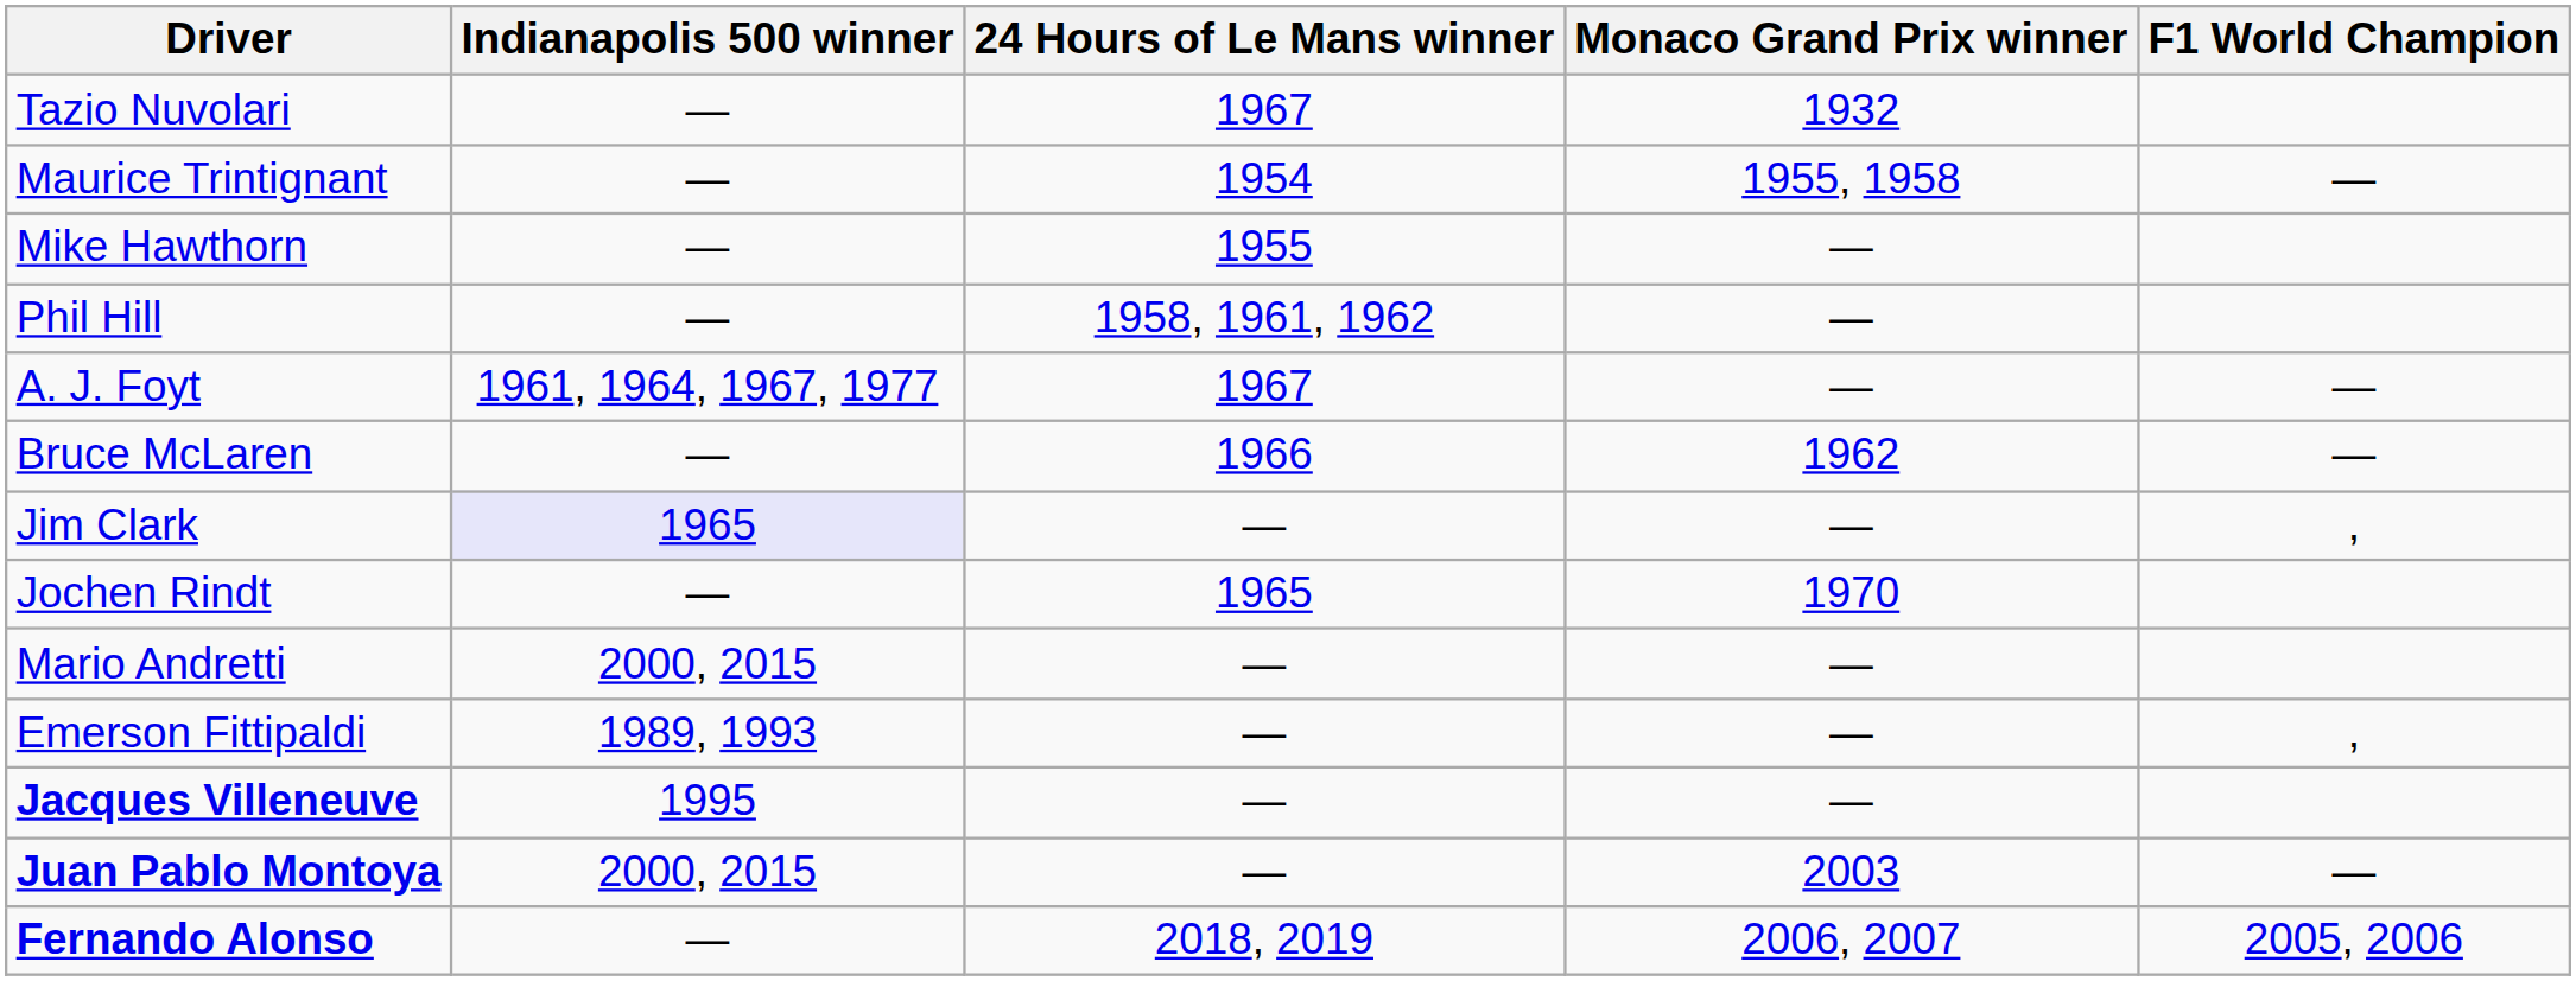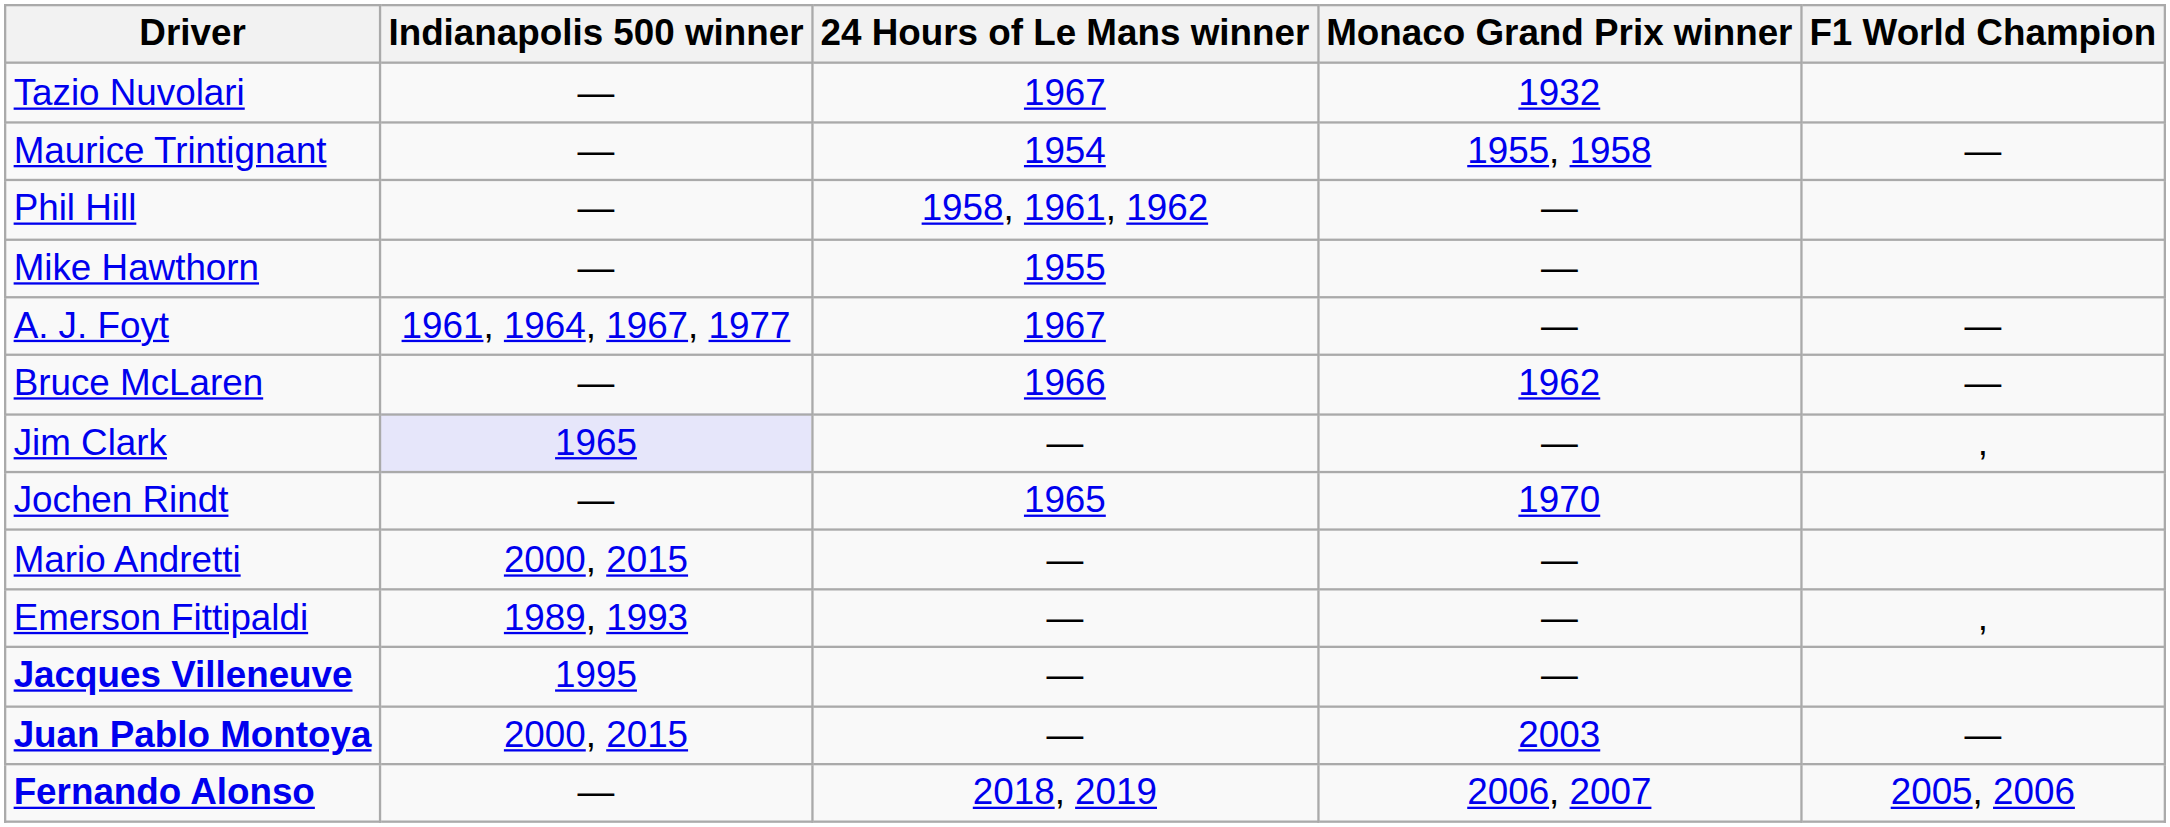rows swapped: Mike Hawthorn <-> Phil Hill
